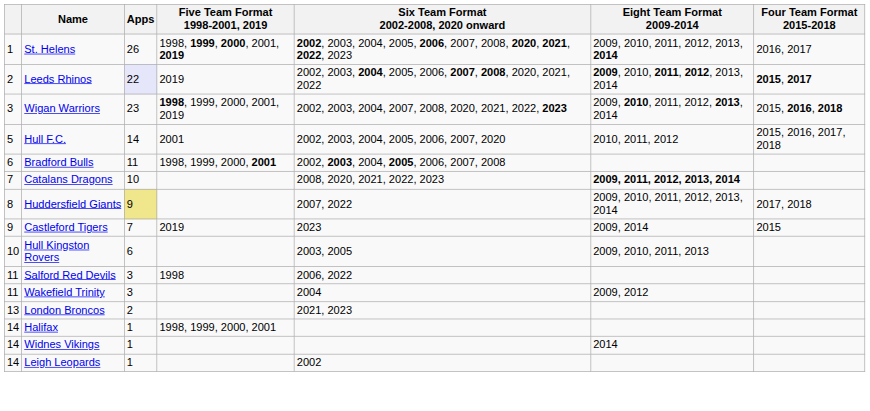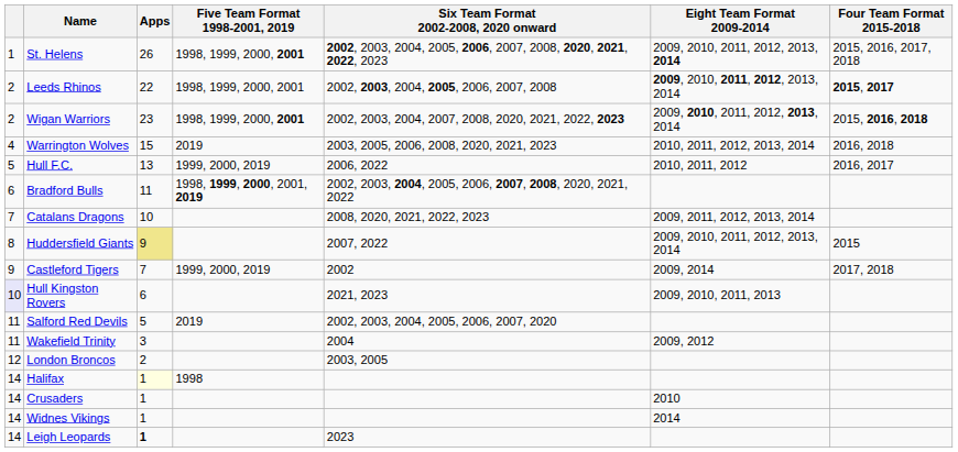St. Helens | Five Team Format 1998-2001, 2019: 1998, 1999, 2000, 2001, 2019 -> 1998, 1999, 2000, 2001
St. Helens | Four Team Format 2015-2018: 2016, 2017 -> 2015, 2016, 2017, 2018
Leeds Rhinos | Apps: lavender background -> no background
Leeds Rhinos | Five Team Format 1998-2001, 2019: 2019 -> 1998, 1999, 2000, 2001
Leeds Rhinos | Six Team Format 2002-2008, 2020 onward: 2002, 2003, 2004, 2005, 2006, 2007, 2008, 2020, 2021, 2022 -> 2002, 2003, 2004, 2005, 2006, 2007, 2008
Wigan Warriors | column 1: 3 -> 2
Wigan Warriors | Five Team Format 1998-2001, 2019: 1998, 1999, 2000, 2001, 2019 -> 1998, 1999, 2000, 2001
+ row: 4 | Warrington Wolves | 15 | 2019 | 2003, 2005, 2006, 2008, 2020, 2021, 2023 | 2010, 2011, 2012, 2013, 2014 | 2016, 2018
Hull F.C. | Apps: 14 -> 13
Hull F.C. | Five Team Format 1998-2001, 2019: 2001 -> 1999, 2000, 2019
Hull F.C. | Six Team Format 2002-2008, 2020 onward: 2002, 2003, 2004, 2005, 2006, 2007, 2020 -> 2006, 2022
Hull F.C. | Four Team Format 2015-2018: 2015, 2016, 2017, 2018 -> 2016, 2017
Bradford Bulls | Five Team Format 1998-2001, 2019: 1998, 1999, 2000, 2001 -> 1998, 1999, 2000, 2001, 2019
Bradford Bulls | Six Team Format 2002-2008, 2020 onward: 2002, 2003, 2004, 2005, 2006, 2007, 2008 -> 2002, 2003, 2004, 2005, 2006, 2007, 2008, 2020, 2021, 2022
Catalans Dragons | Eight Team Format 2009-2014: bold -> normal
Huddersfield Giants | Four Team Format 2015-2018: 2017, 2018 -> 2015
Castleford Tigers | Five Team Format 1998-2001, 2019: 2019 -> 1999, 2000, 2019
Castleford Tigers | Six Team Format 2002-2008, 2020 onward: 2023 -> 2002
Castleford Tigers | Four Team Format 2015-2018: 2015 -> 2017, 2018
Hull Kingston Rovers | column 1: no background -> lavender background
Hull Kingston Rovers | Six Team Format 2002-2008, 2020 onward: 2003, 2005 -> 2021, 2023
Salford Red Devils | Apps: 3 -> 5
Salford Red Devils | Five Team Format 1998-2001, 2019: 1998 -> 2019
Salford Red Devils | Six Team Format 2002-2008, 2020 onward: 2006, 2022 -> 2002, 2003, 2004, 2005, 2006, 2007, 2020
London Broncos | column 1: 13 -> 12
London Broncos | Six Team Format 2002-2008, 2020 onward: 2021, 2023 -> 2003, 2005
Halifax | Apps: no background -> lightyellow background
Halifax | Five Team Format 1998-2001, 2019: 1998, 1999, 2000, 2001 -> 1998
+ row: 14 | Crusaders | 1 | 2010
Leigh Leopards | Apps: normal -> bold
Leigh Leopards | Six Team Format 2002-2008, 2020 onward: 2002 -> 2023
